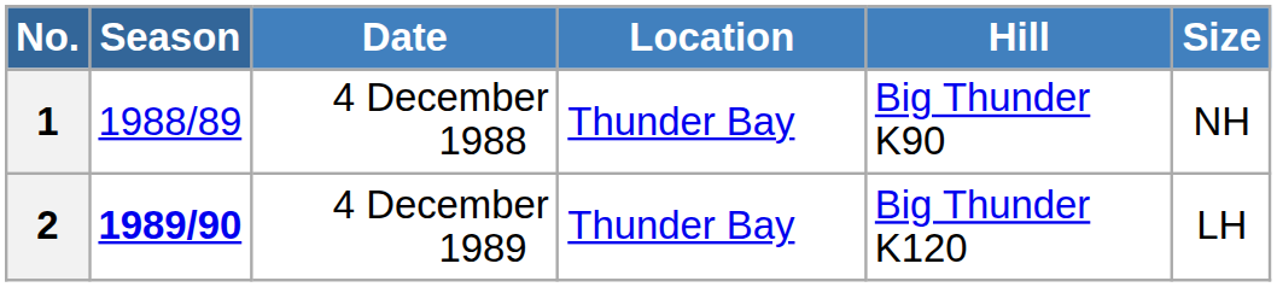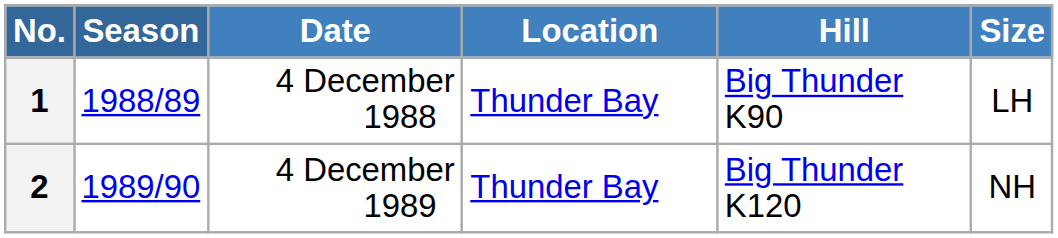1 | Size: NH -> LH
2 | Season: bold -> normal
2 | Size: LH -> NH
